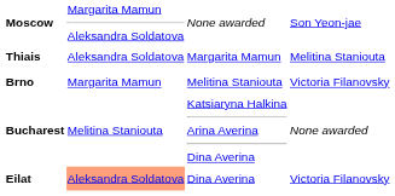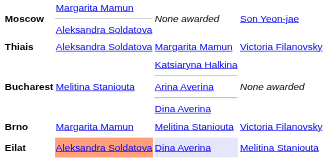Thiais | column 4: Melitina Staniouta -> Victoria Filanovsky
rows swapped: Brno <-> Bucharest
Eilat | column 3: no background -> lavender background
Eilat | column 4: Victoria Filanovsky -> Melitina Staniouta
